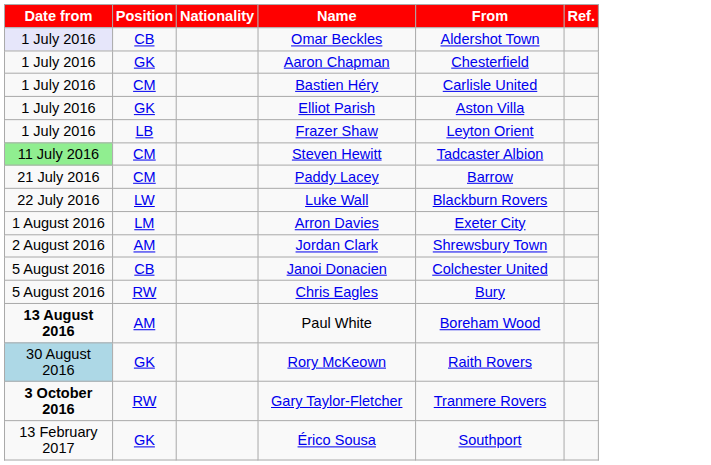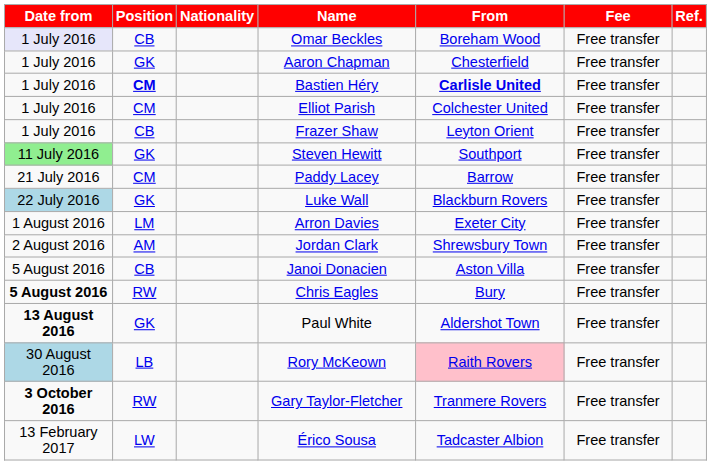+ column: Fee | Free transfer | Free transfer | Free transfer | Free transfer | Free transfer | Free transfer | Free transfer | Free transfer | Free transfer | Free transfer | Free transfer | Free transfer | Free transfer | Free transfer | Free transfer | Free transfer
Omar Beckles | From: Aldershot Town -> Boreham Wood
Bastien Héry | Position: normal -> bold
Bastien Héry | From: normal -> bold
Elliot Parish | Position: GK -> CM
Elliot Parish | From: Aston Villa -> Colchester United
Frazer Shaw | Position: LB -> CB
Steven Hewitt | Position: CM -> GK
Steven Hewitt | From: Tadcaster Albion -> Southport
Luke Wall | Date from: no background -> lightblue background
Luke Wall | Position: LW -> GK
Janoi Donacien | From: Colchester United -> Aston Villa
Chris Eagles | Date from: normal -> bold
Paul White | Position: AM -> GK
Paul White | From: Boreham Wood -> Aldershot Town
Rory McKeown | Position: GK -> LB
Rory McKeown | From: no background -> pink background
Érico Sousa | Position: GK -> LW
Érico Sousa | From: Southport -> Tadcaster Albion
